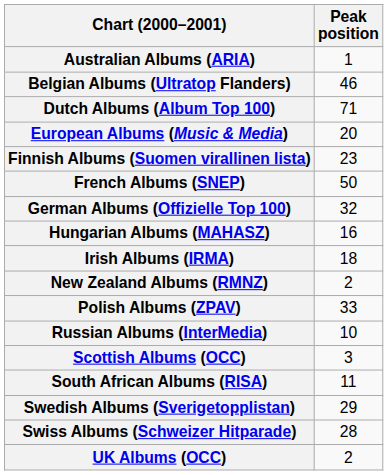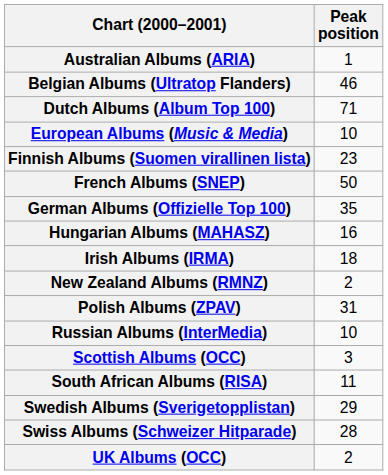European Albums (Music & Media) | Peak position: 20 -> 10
German Albums (Offizielle Top 100) | Peak position: 32 -> 35
Polish Albums (ZPAV) | Peak position: 33 -> 31
